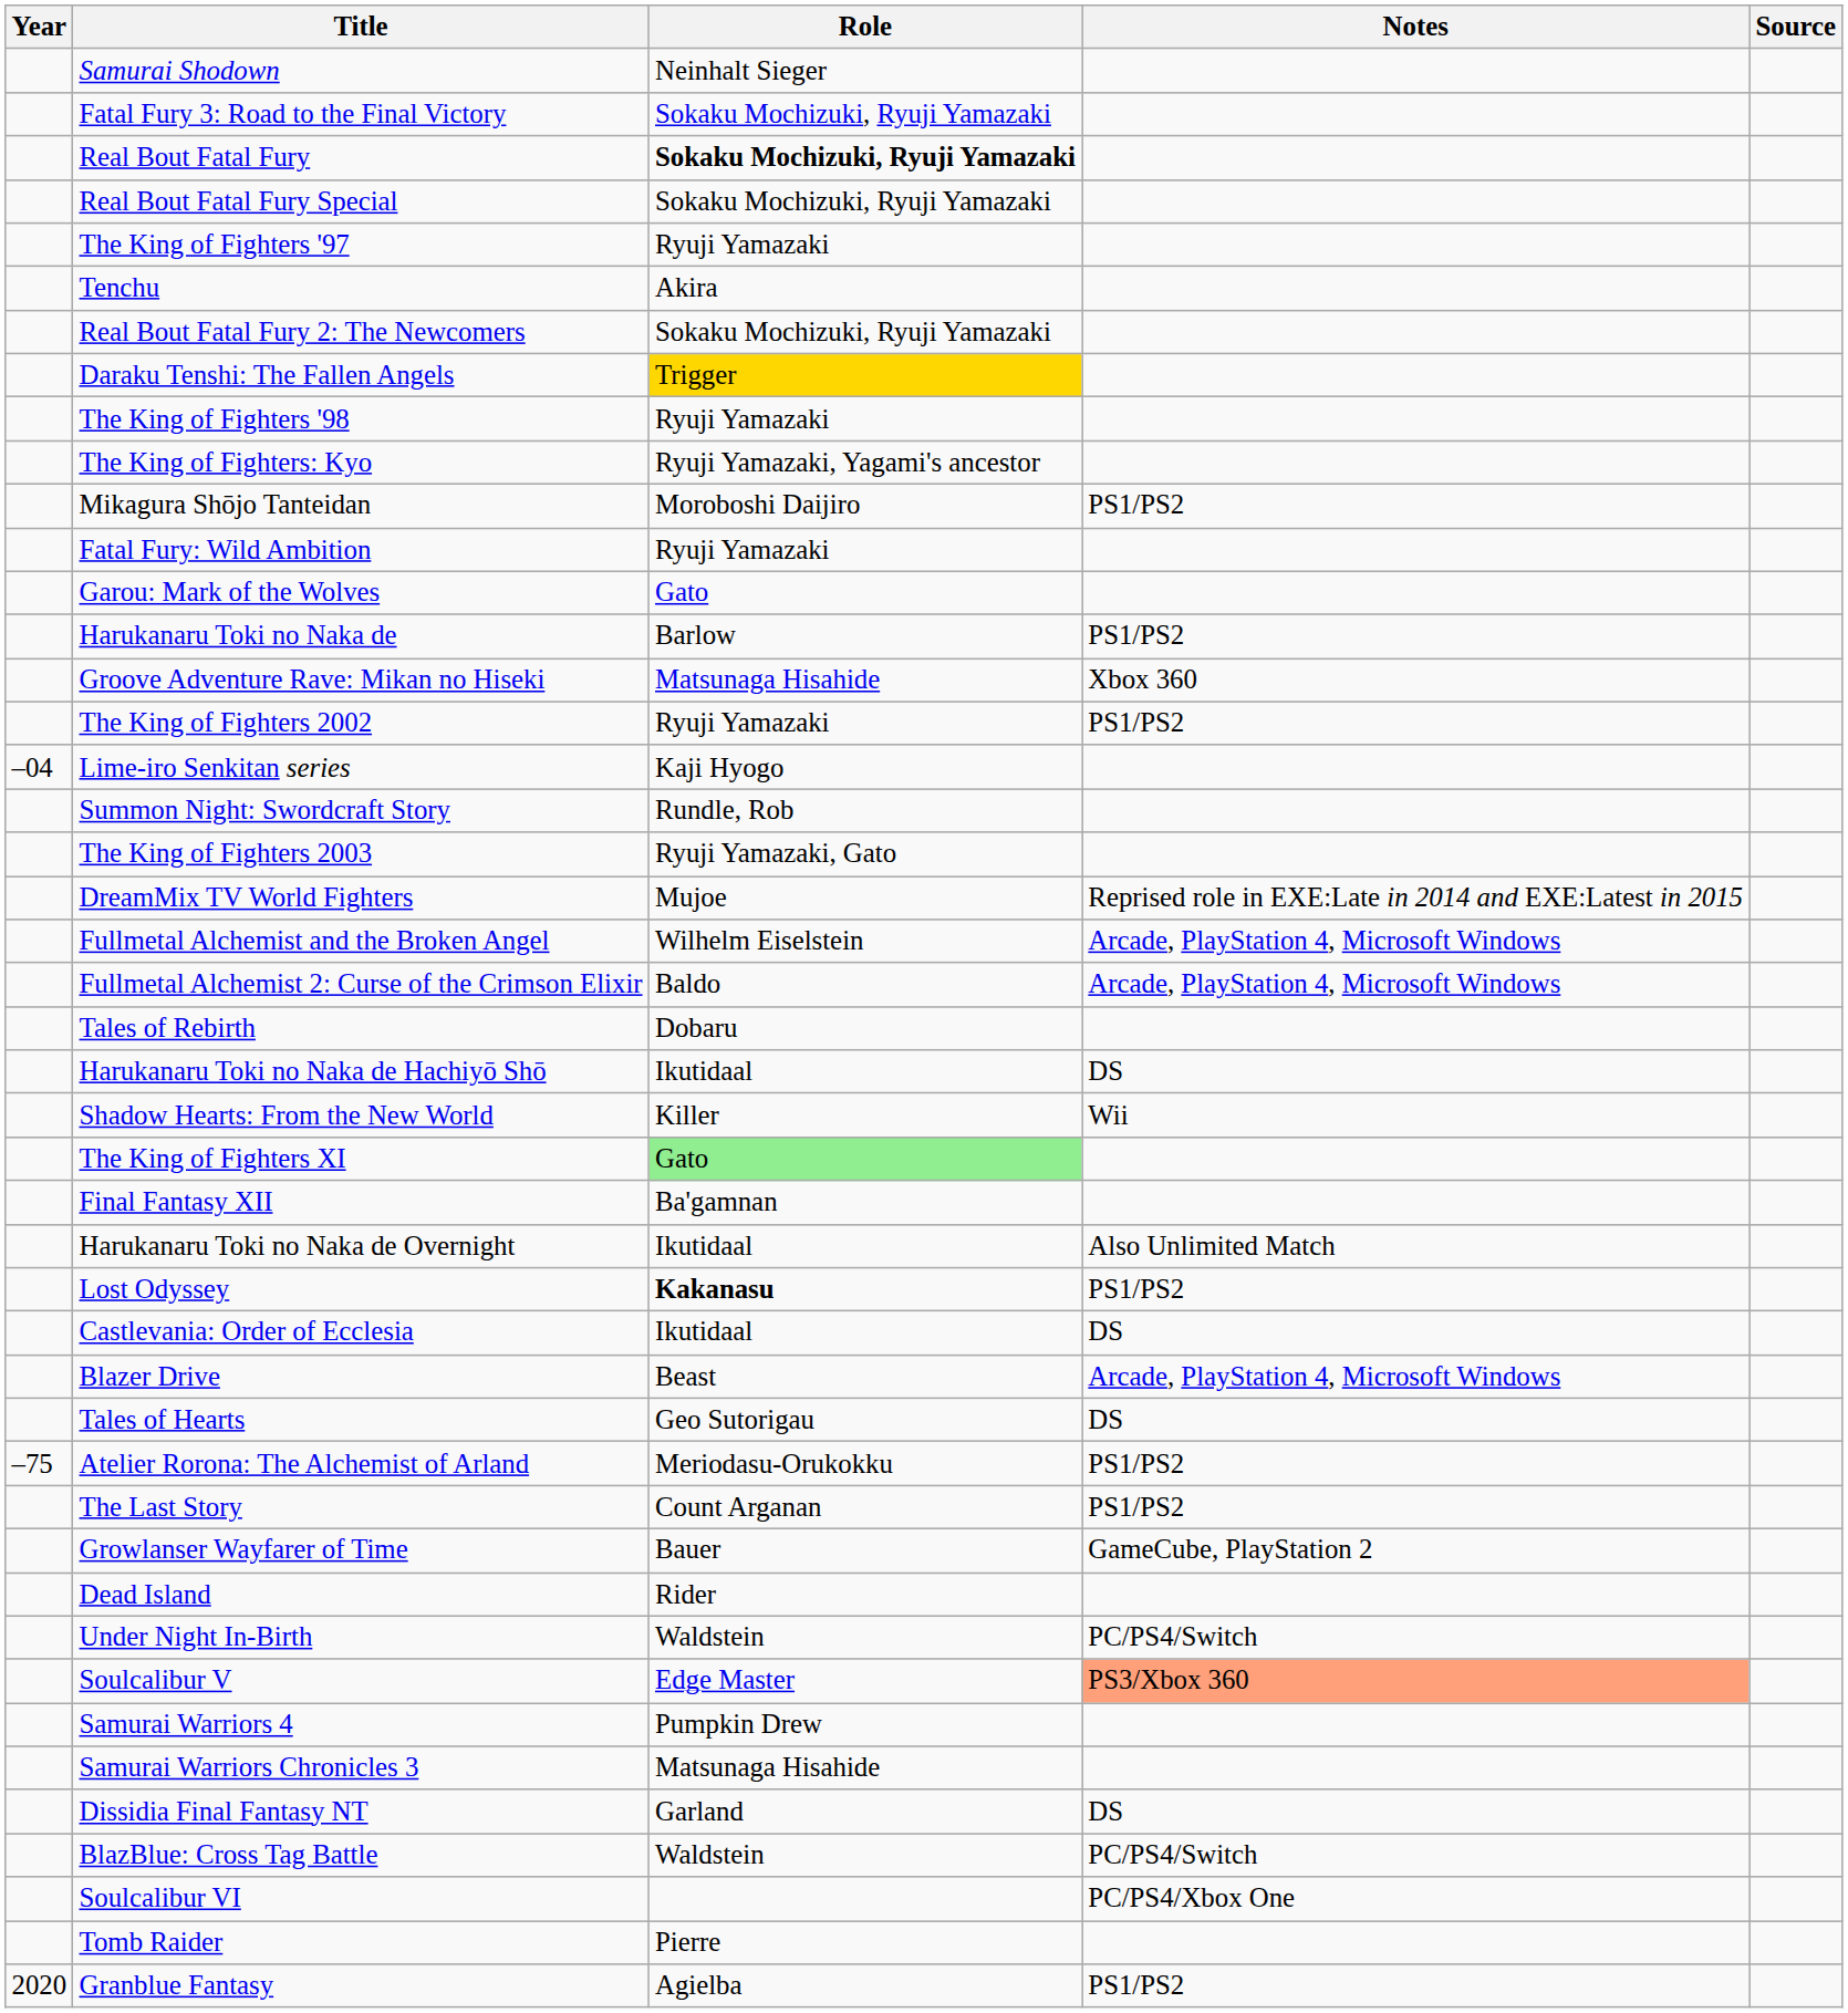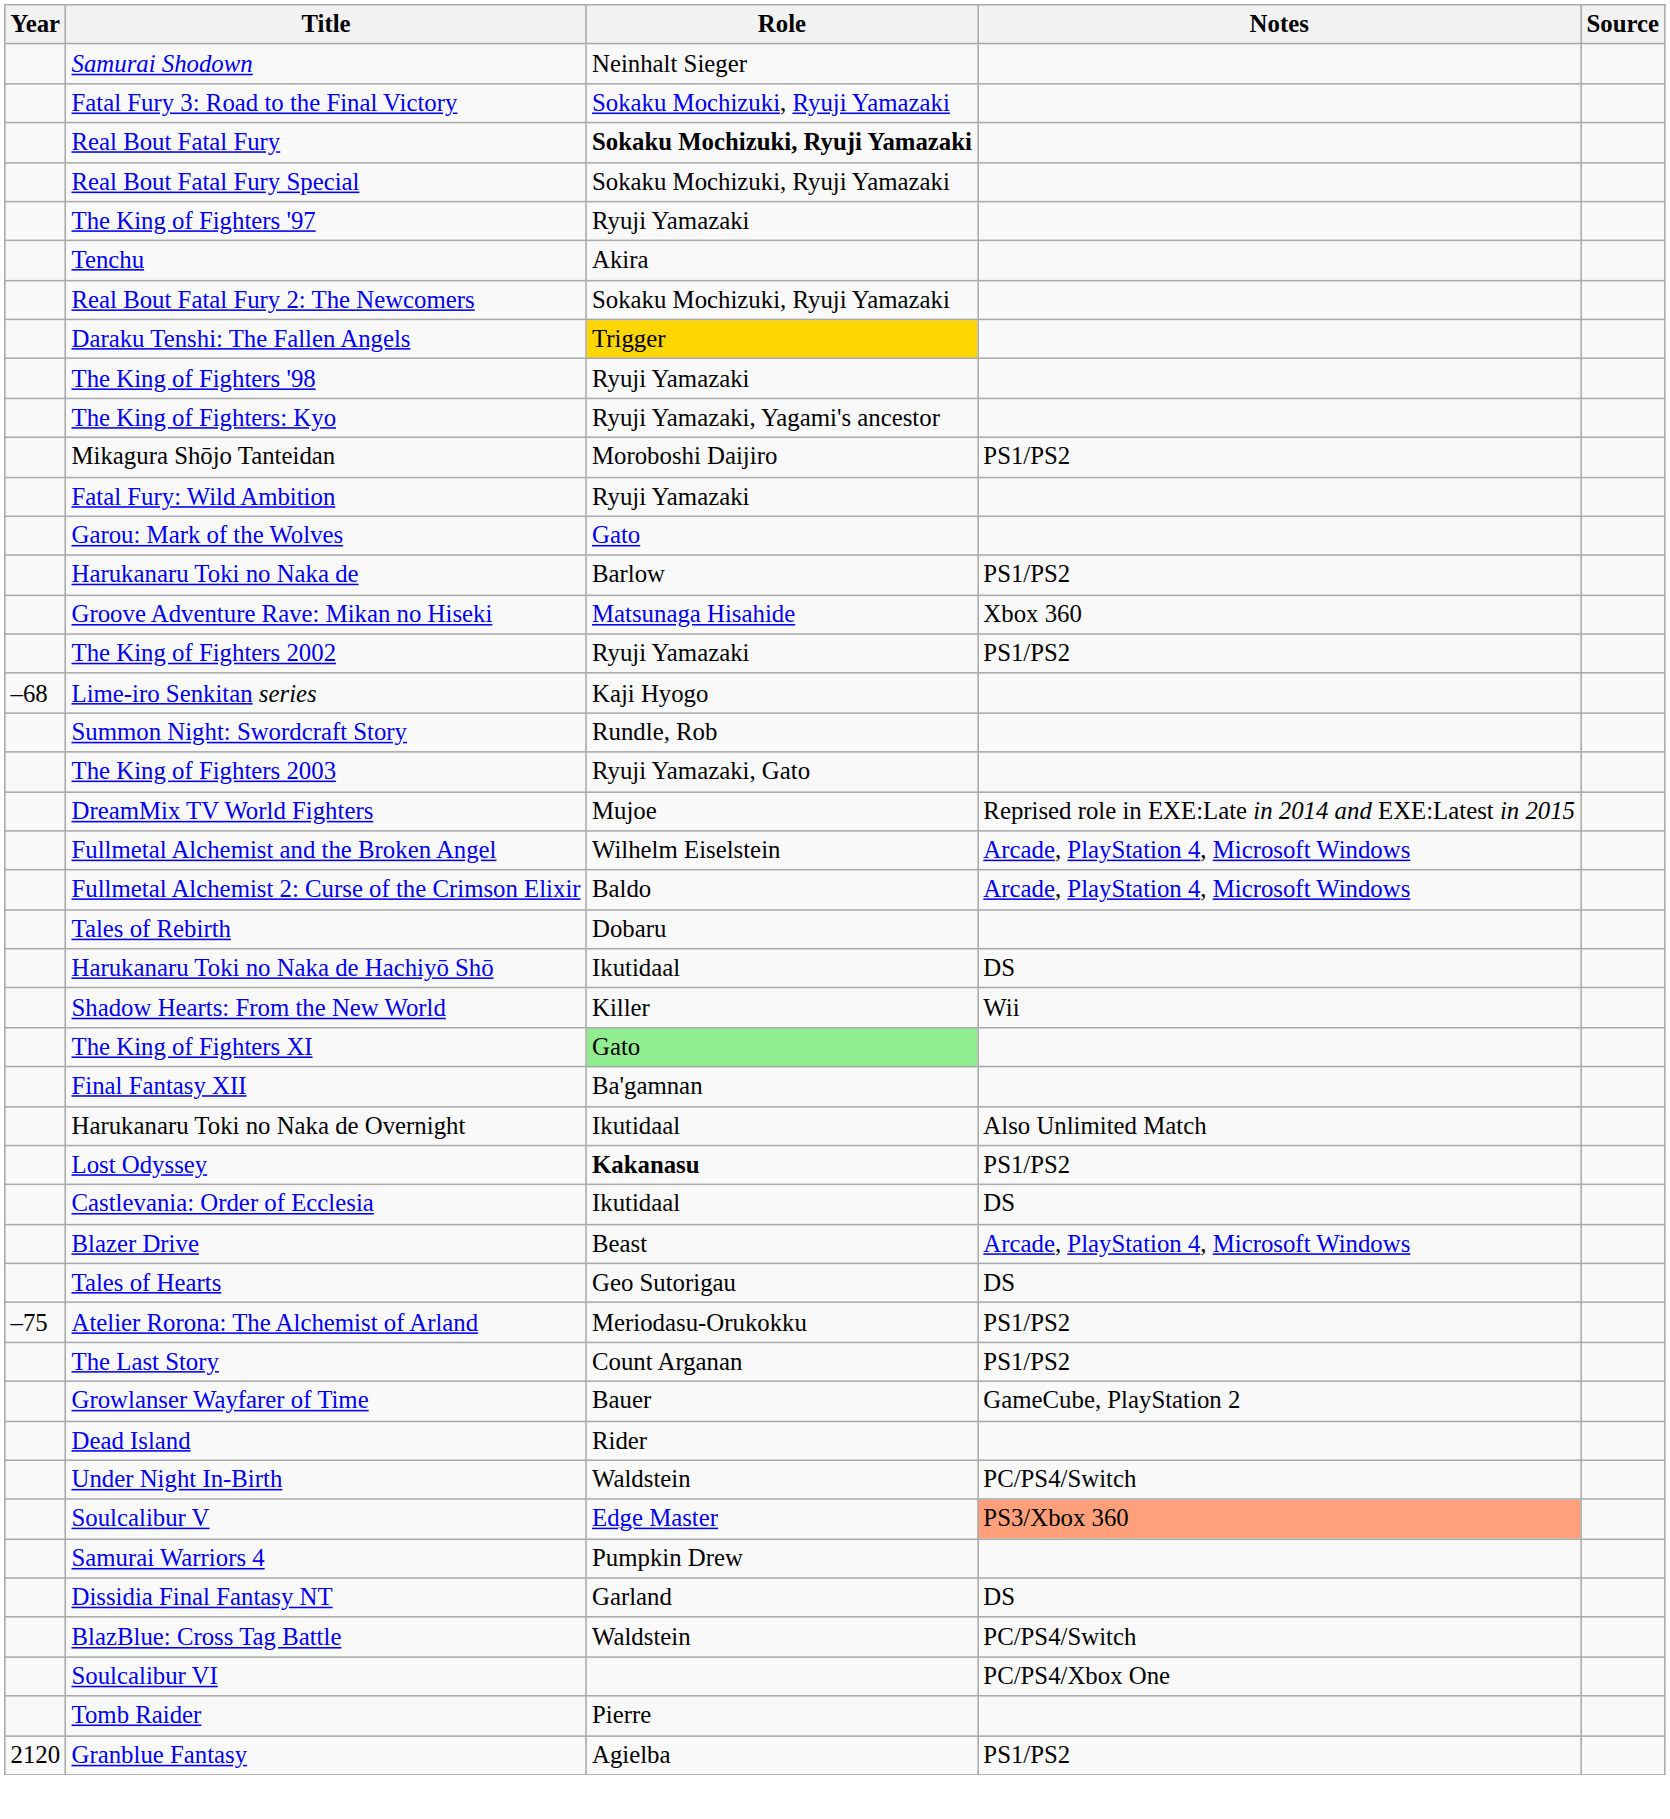Lime-iro Senkitan series | Year: –04 -> –68
- row: Samurai Warriors Chronicles 3 | Matsunaga Hisahide
Granblue Fantasy | Year: 2020 -> 2120
